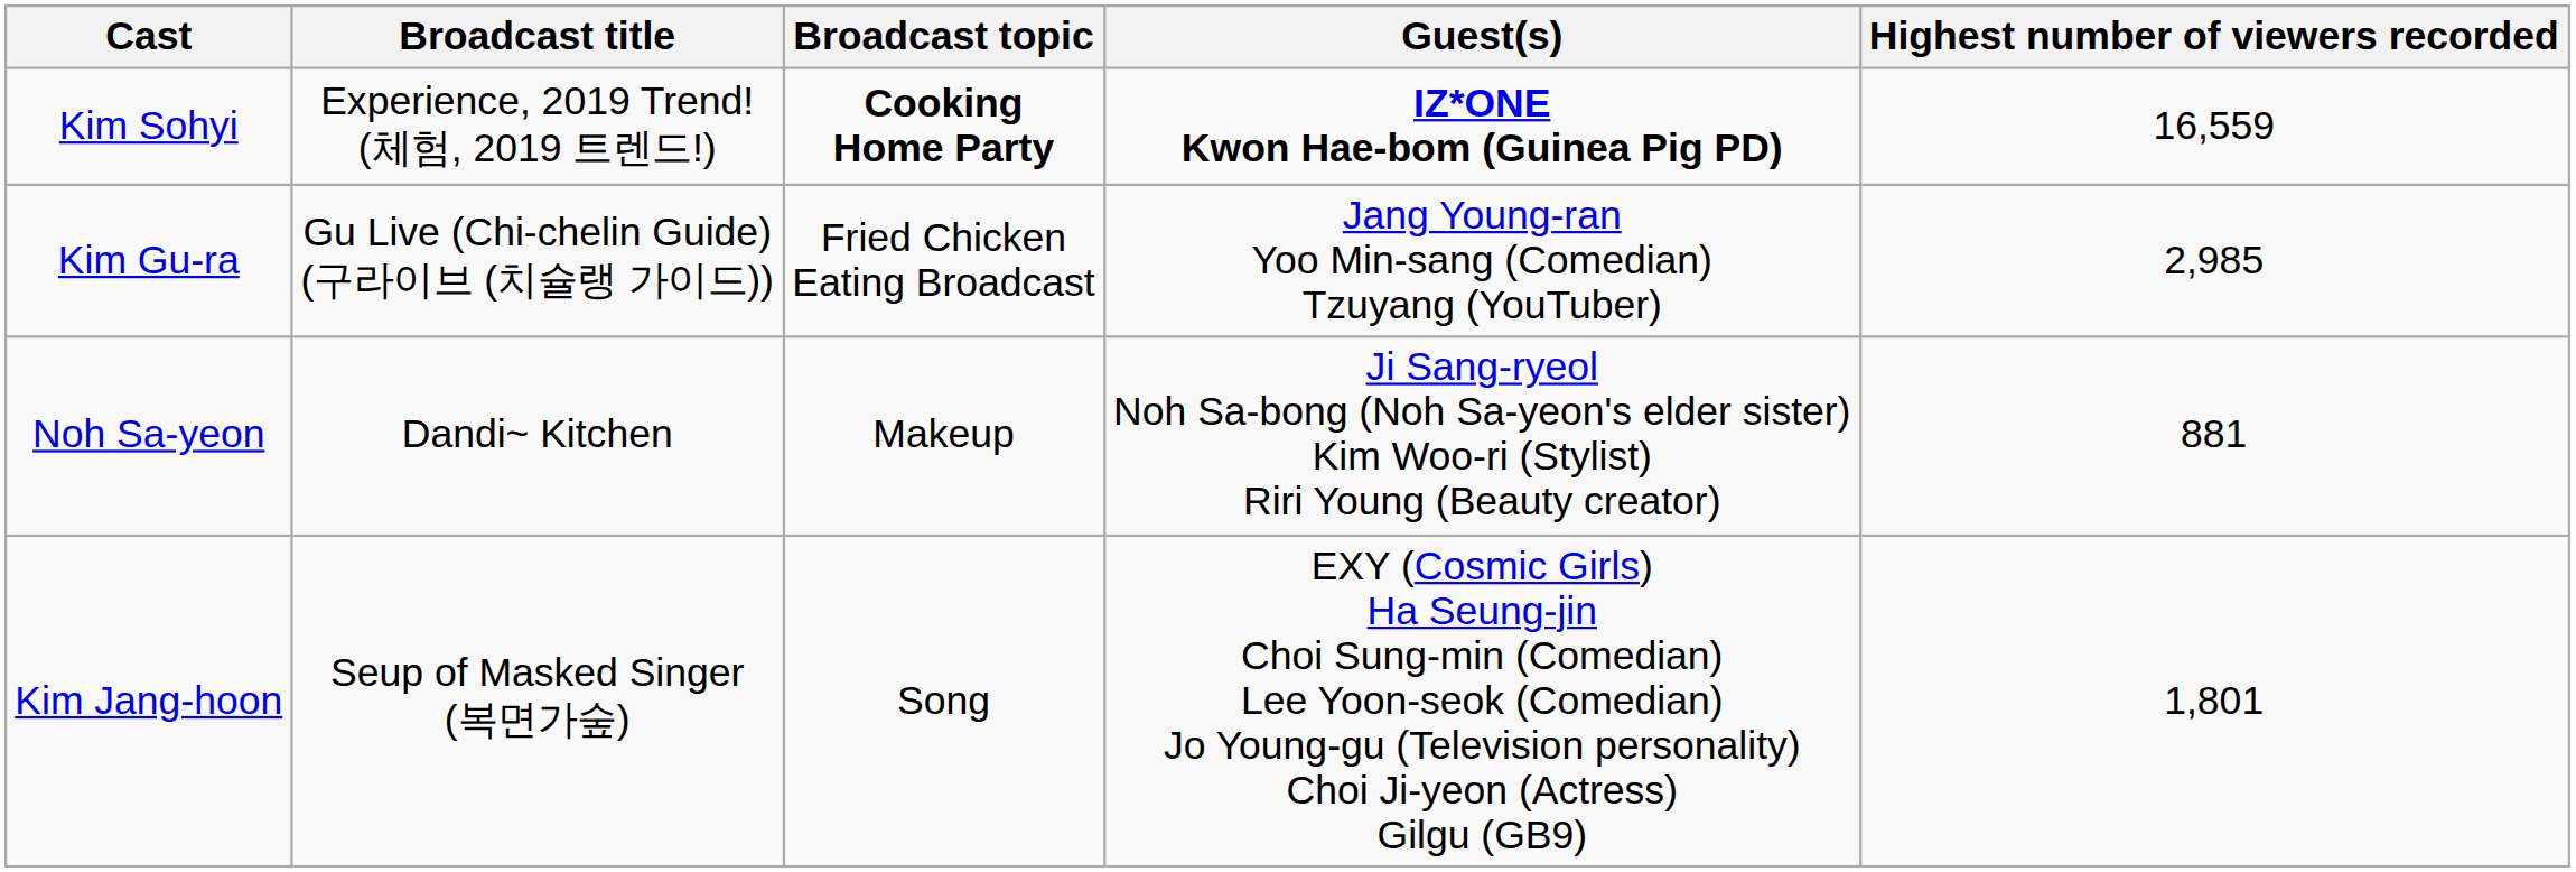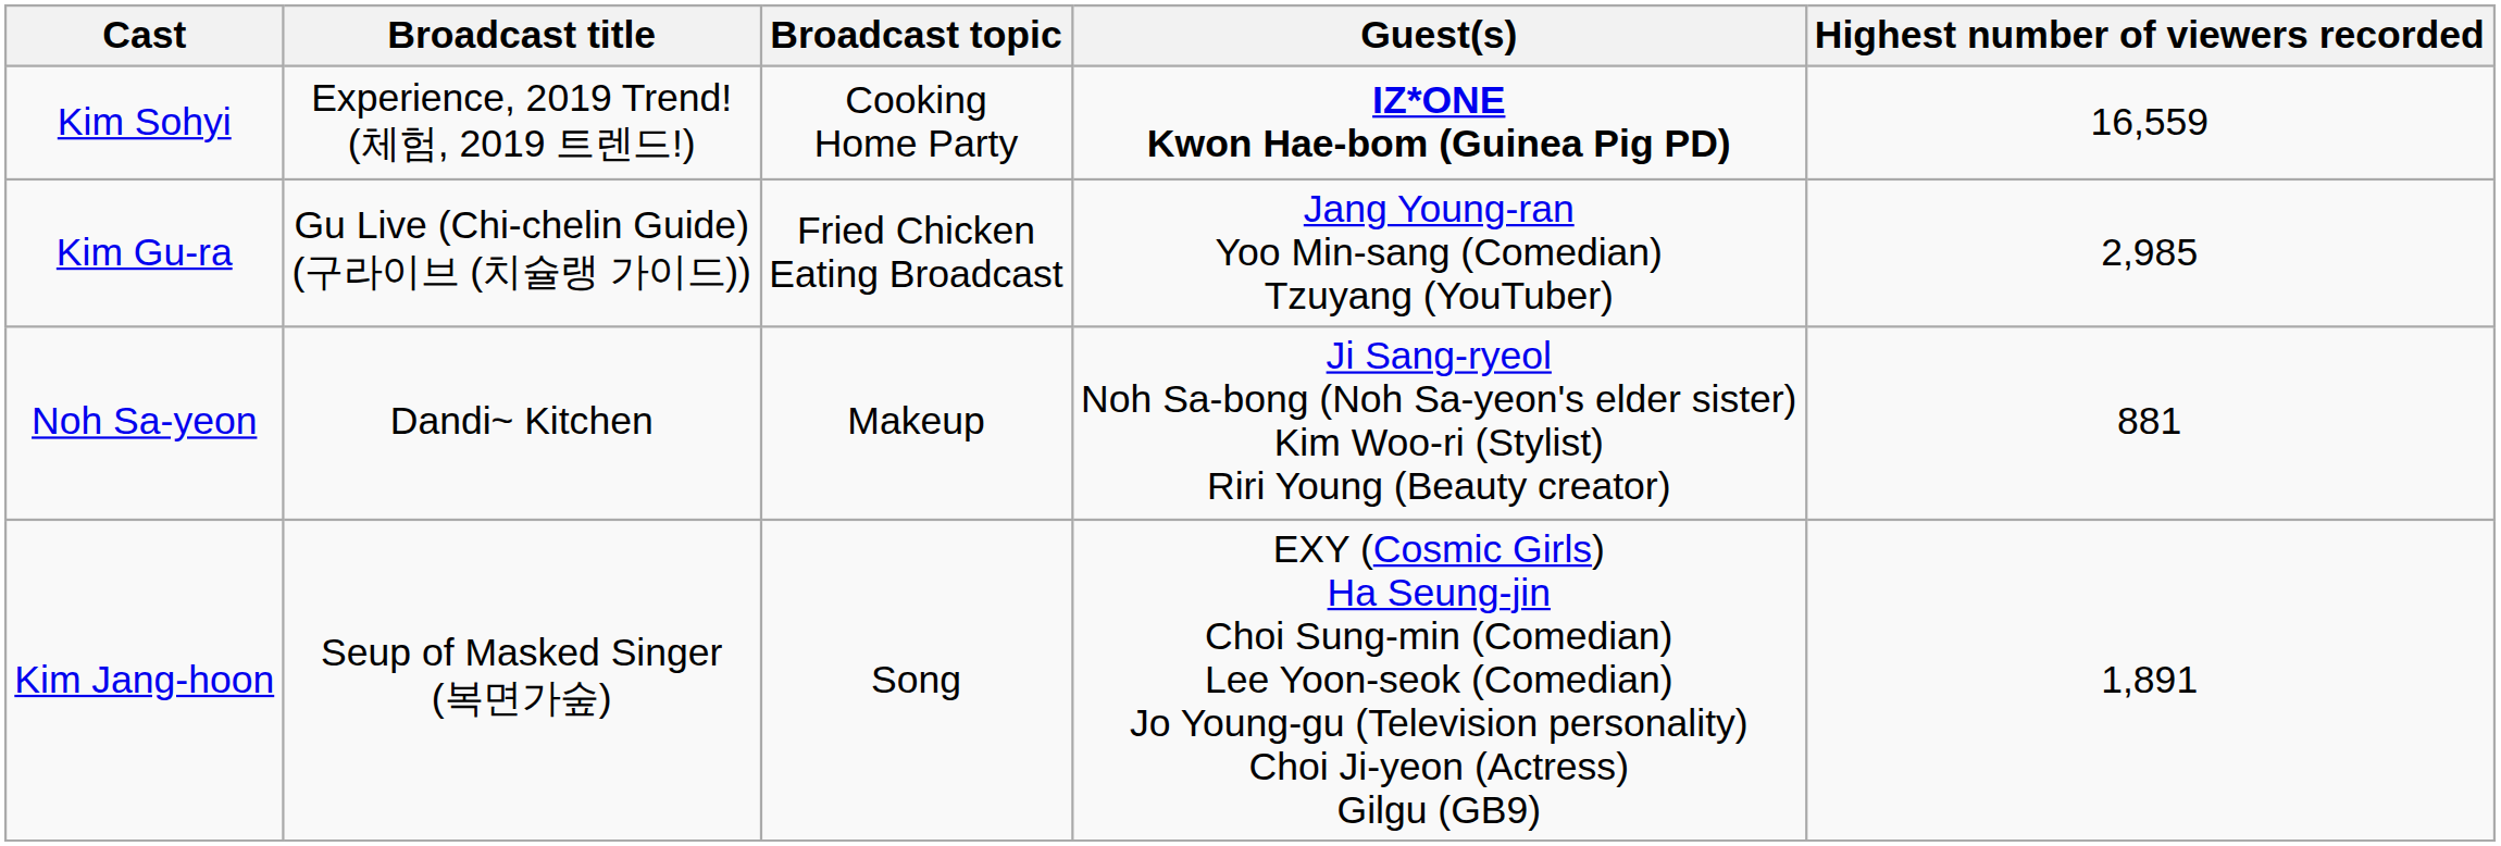Kim Sohyi | Broadcast topic: bold -> normal
Kim Jang-hoon | Highest number of viewers recorded: 1,801 -> 1,891
